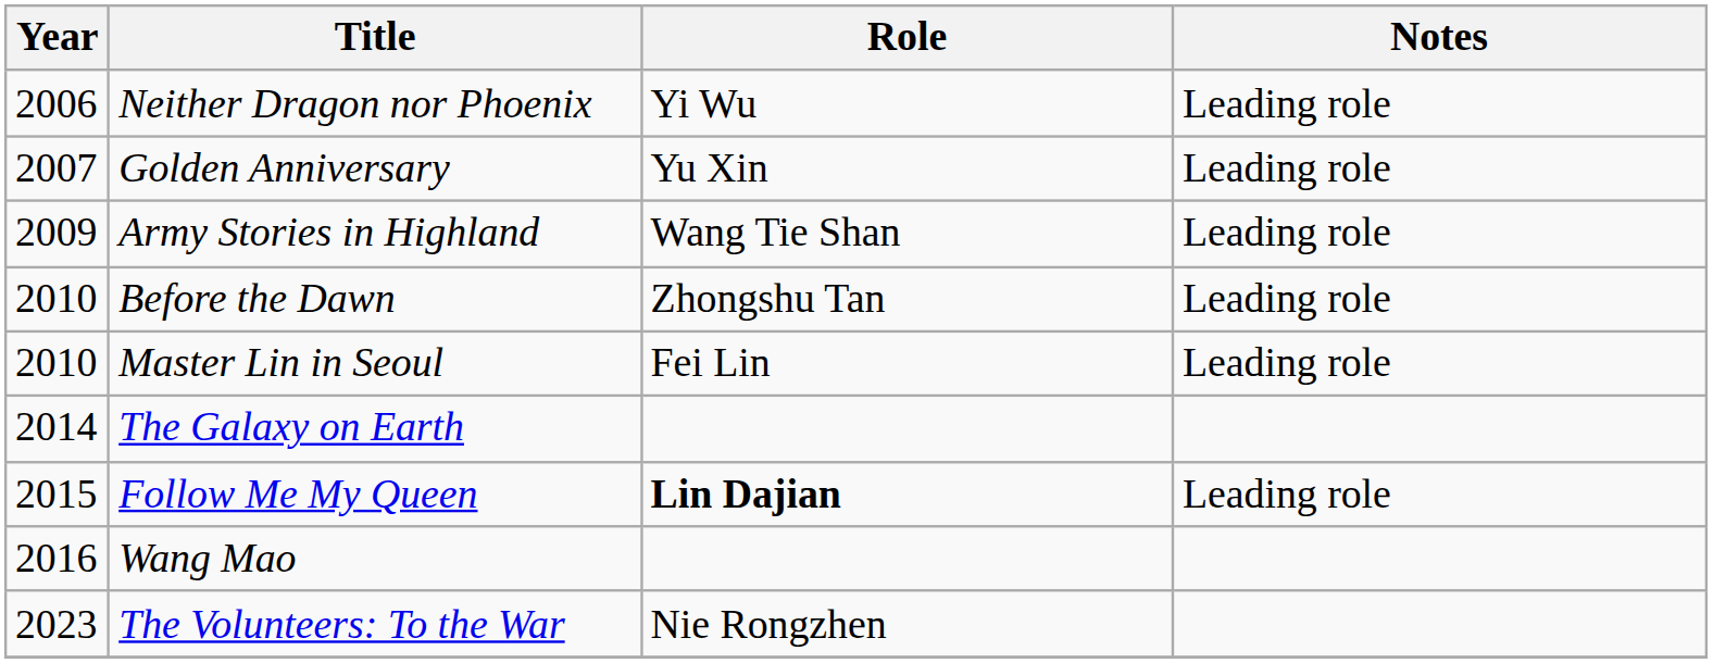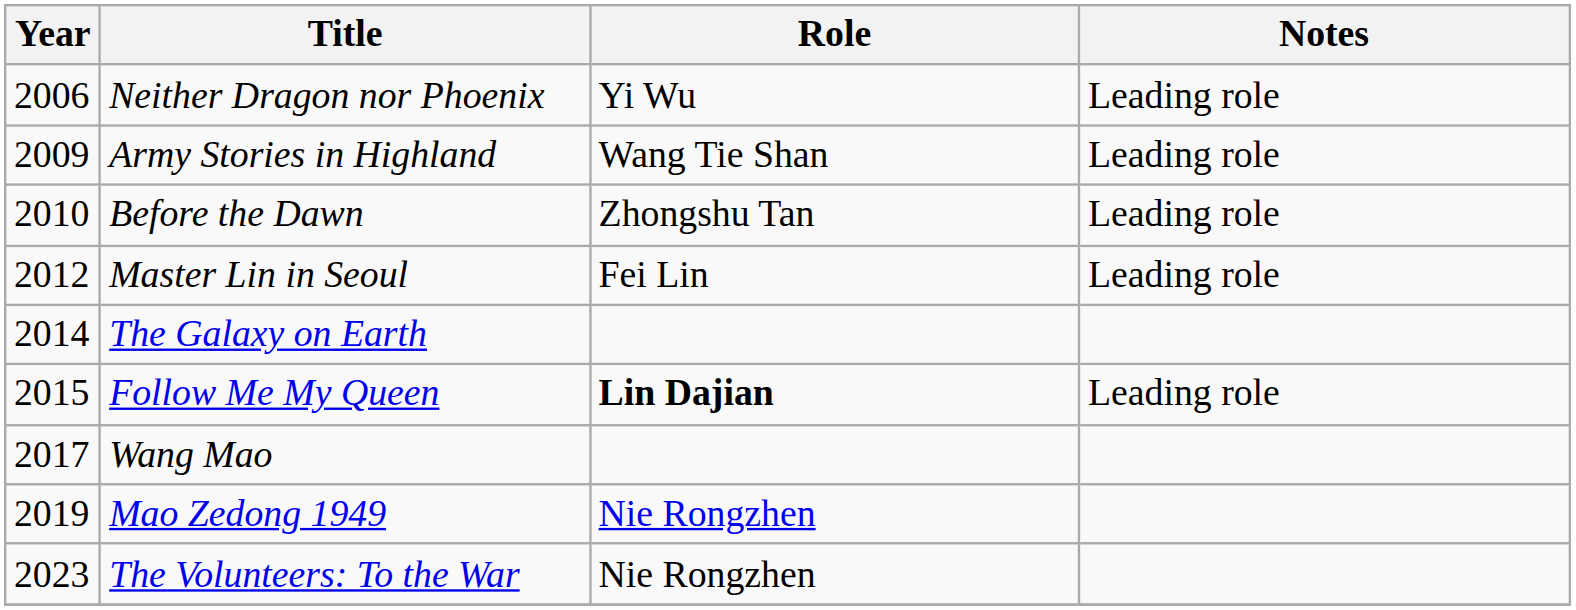- row: 2007 | Golden Anniversary | Yu Xin | Leading role
Master Lin in Seoul | Year: 2010 -> 2012
Wang Mao | Year: 2016 -> 2017
+ row: 2019 | Mao Zedong 1949 | Nie Rongzhen
